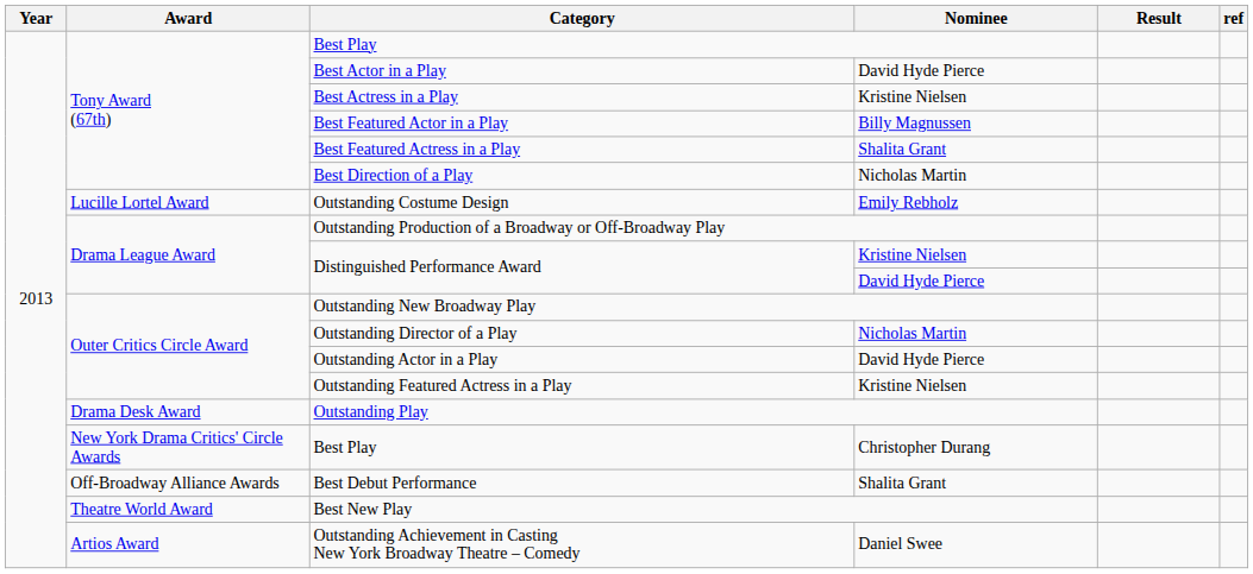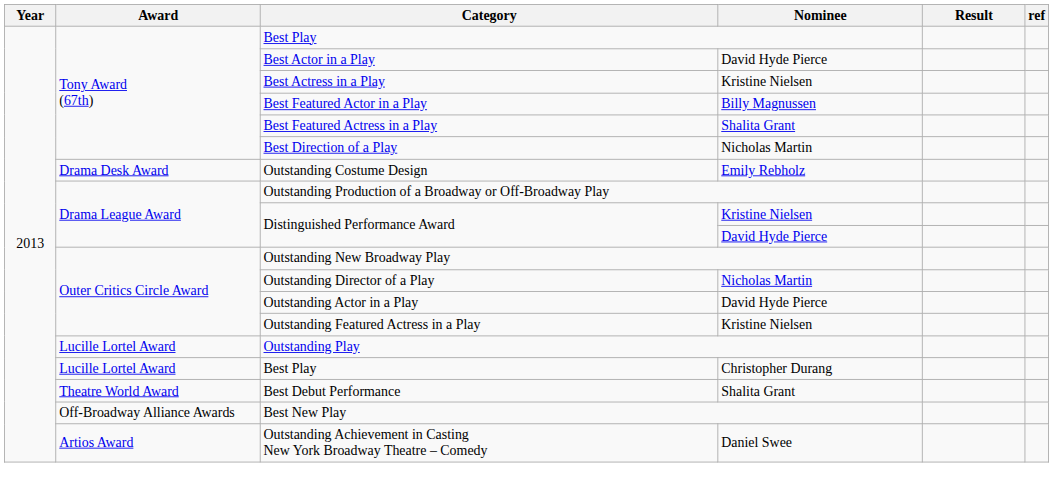Outstanding Costume Design | Award: Lucille Lortel Award -> Drama Desk Award
Outstanding Play | Award: Drama Desk Award -> Lucille Lortel Award
Best Play / Christopher Durang | Award: New York Drama Critics' Circle Awards -> Lucille Lortel Award
Best Debut Performance | Award: Off-Broadway Alliance Awards -> Theatre World Award
Best New Play | Award: Theatre World Award -> Off-Broadway Alliance Awards
